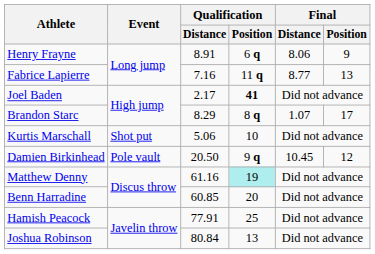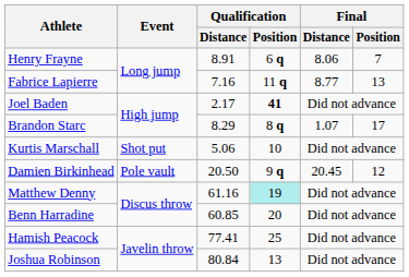Henry Frayne | Final / Position: 9 -> 7
Damien Birkinhead | Final / Distance: 10.45 -> 20.45
Hamish Peacock | Qualification / Distance: 77.91 -> 77.41
